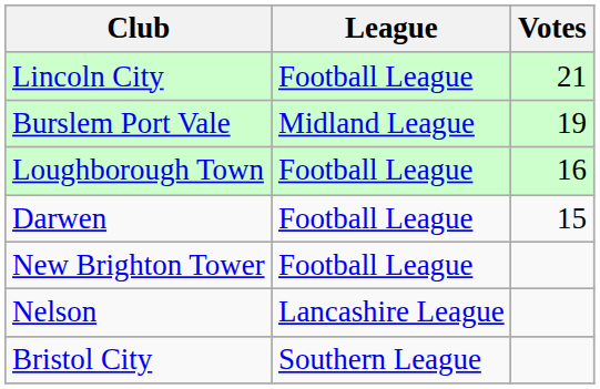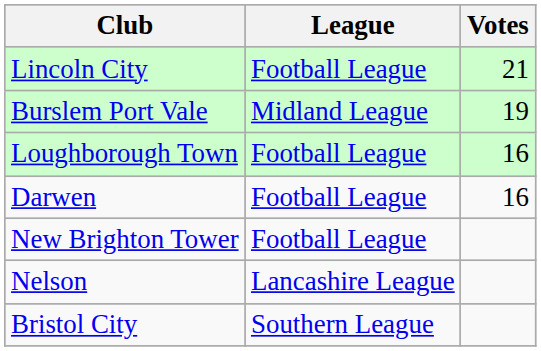Darwen | Votes: 15 -> 16
